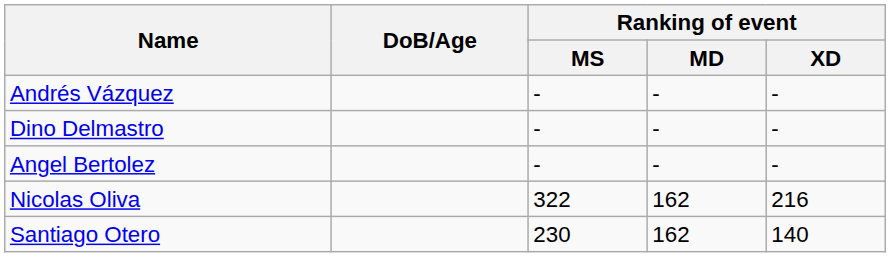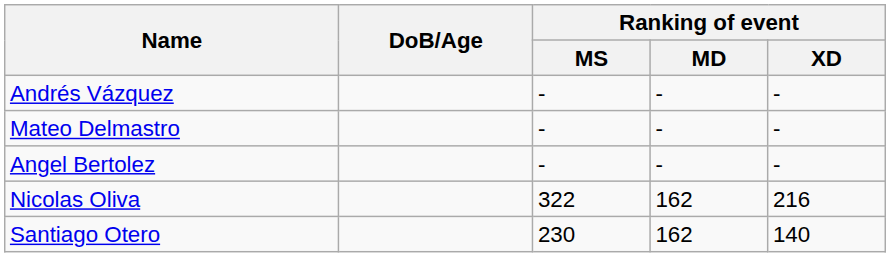+ row: Mateo Delmastro | - | - | -
- row: Dino Delmastro | - | - | -
